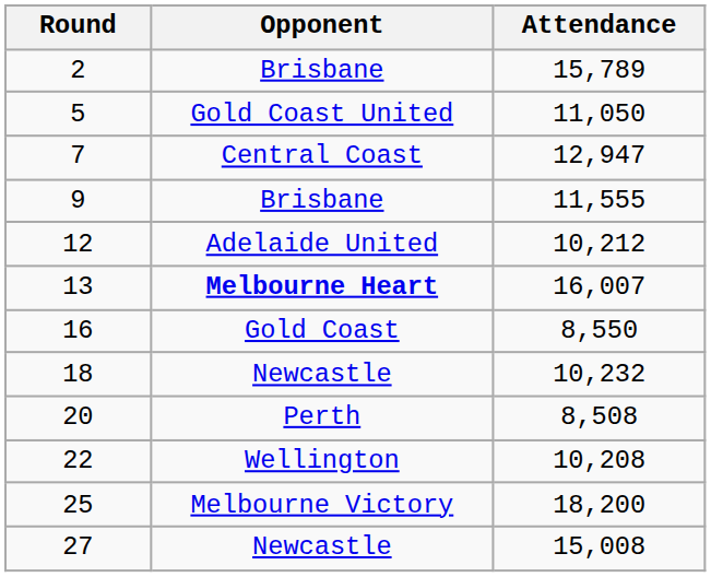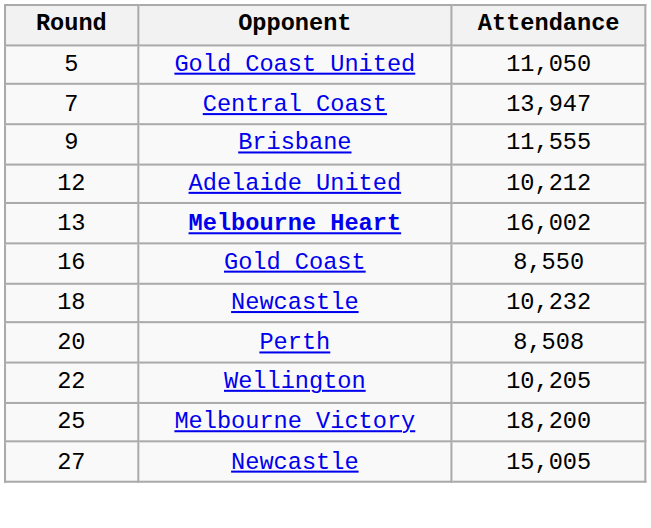- row: 2 | Brisbane | 15,789
7 | Attendance: 12,947 -> 13,947
13 | Attendance: 16,007 -> 16,002
22 | Attendance: 10,208 -> 10,205
27 | Attendance: 15,008 -> 15,005
